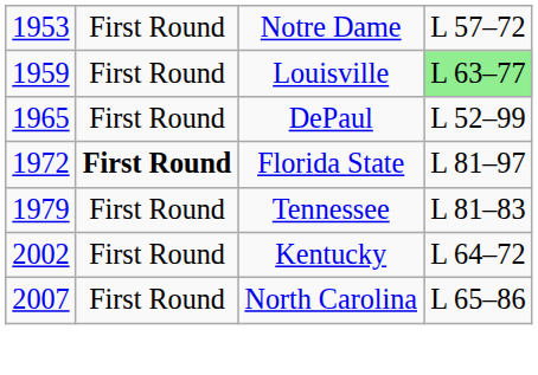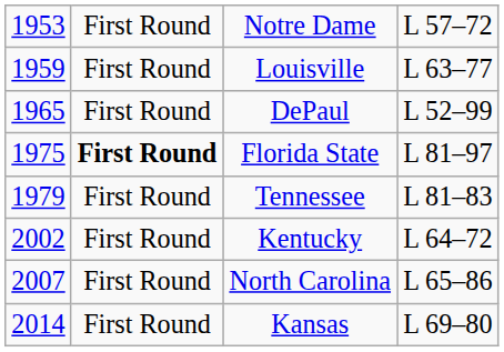Louisville | column 4: lightgreen background -> no background
Florida State | column 1: 1972 -> 1975
+ row: 2014 | First Round | Kansas | L 69–80
